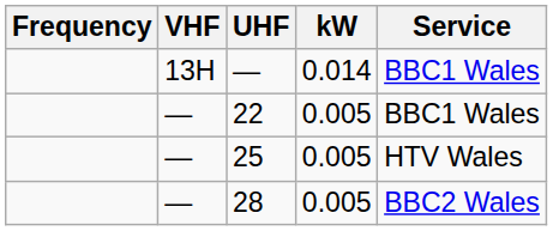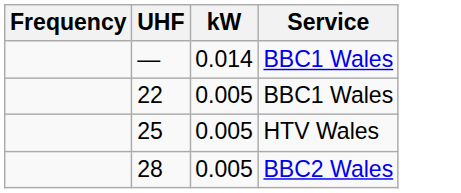- column: VHF | 13H | — | — | —
